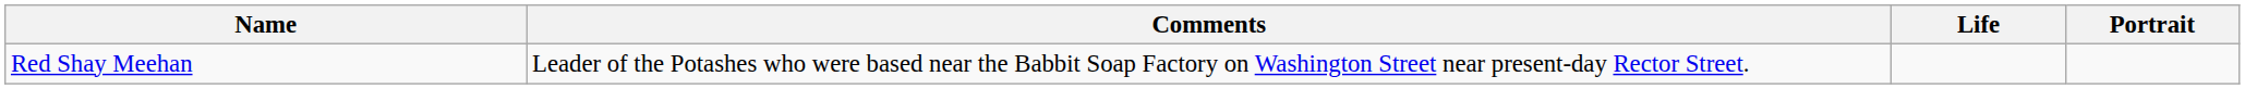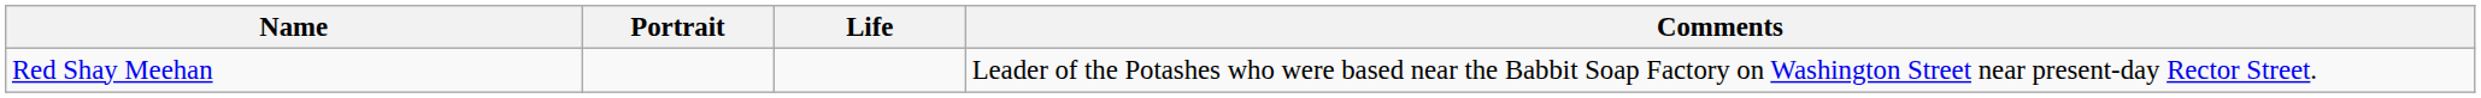columns swapped: Portrait <-> Comments
